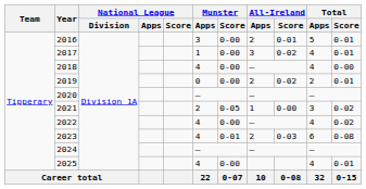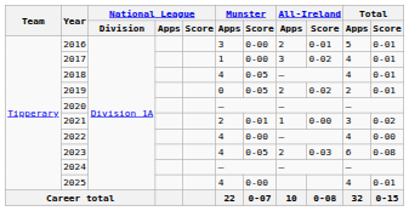2018 | Munster / Score: 0-00 -> 0-05
2018 | Total / Score: 0-00 -> 0-01
2019 | Munster / Score: 0-00 -> 0-05
2021 | Munster / Score: 0-05 -> 0-01
2022 | Total / Score: 0-02 -> 0-00
2023 | Munster / Score: 0-01 -> 0-05
